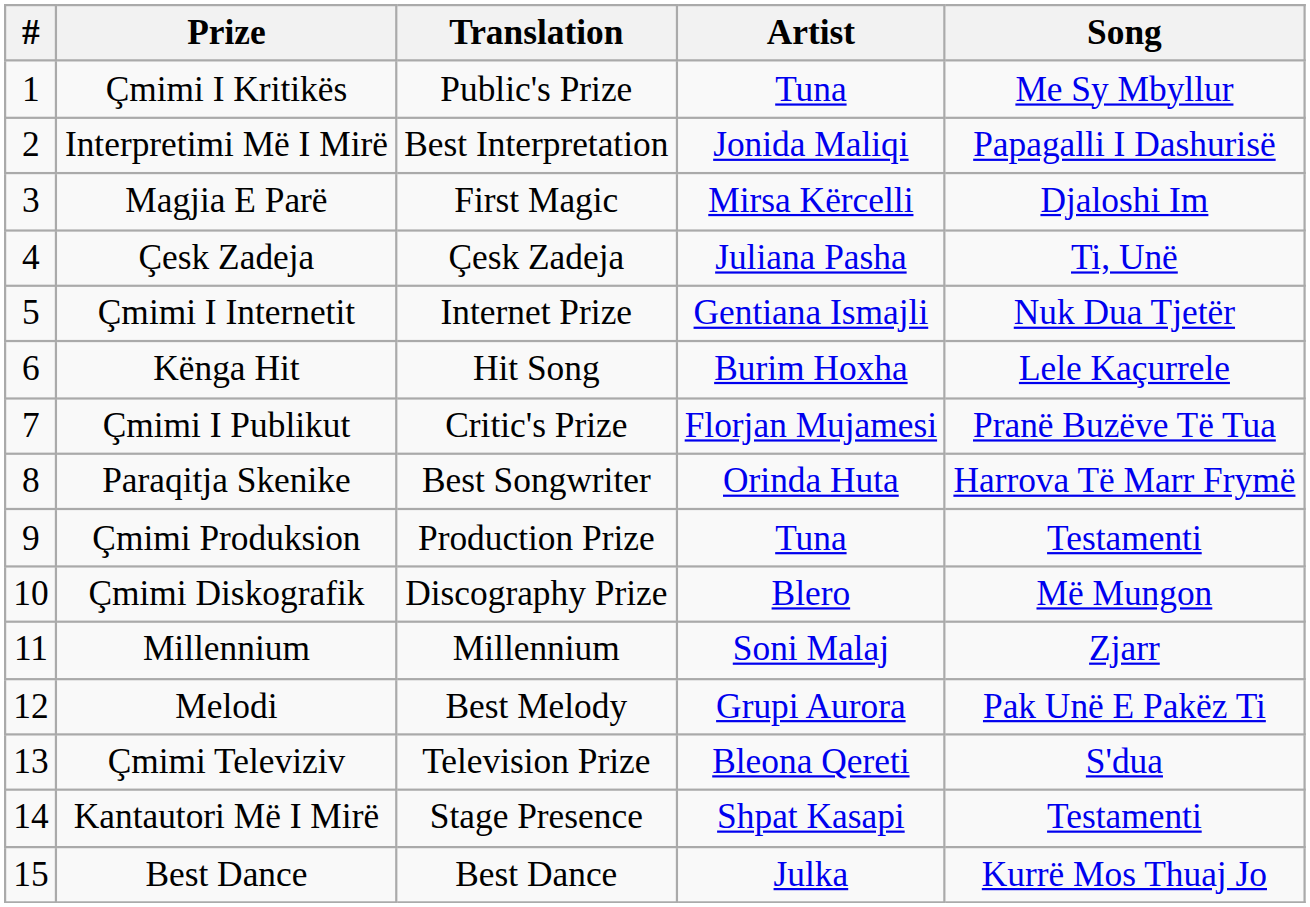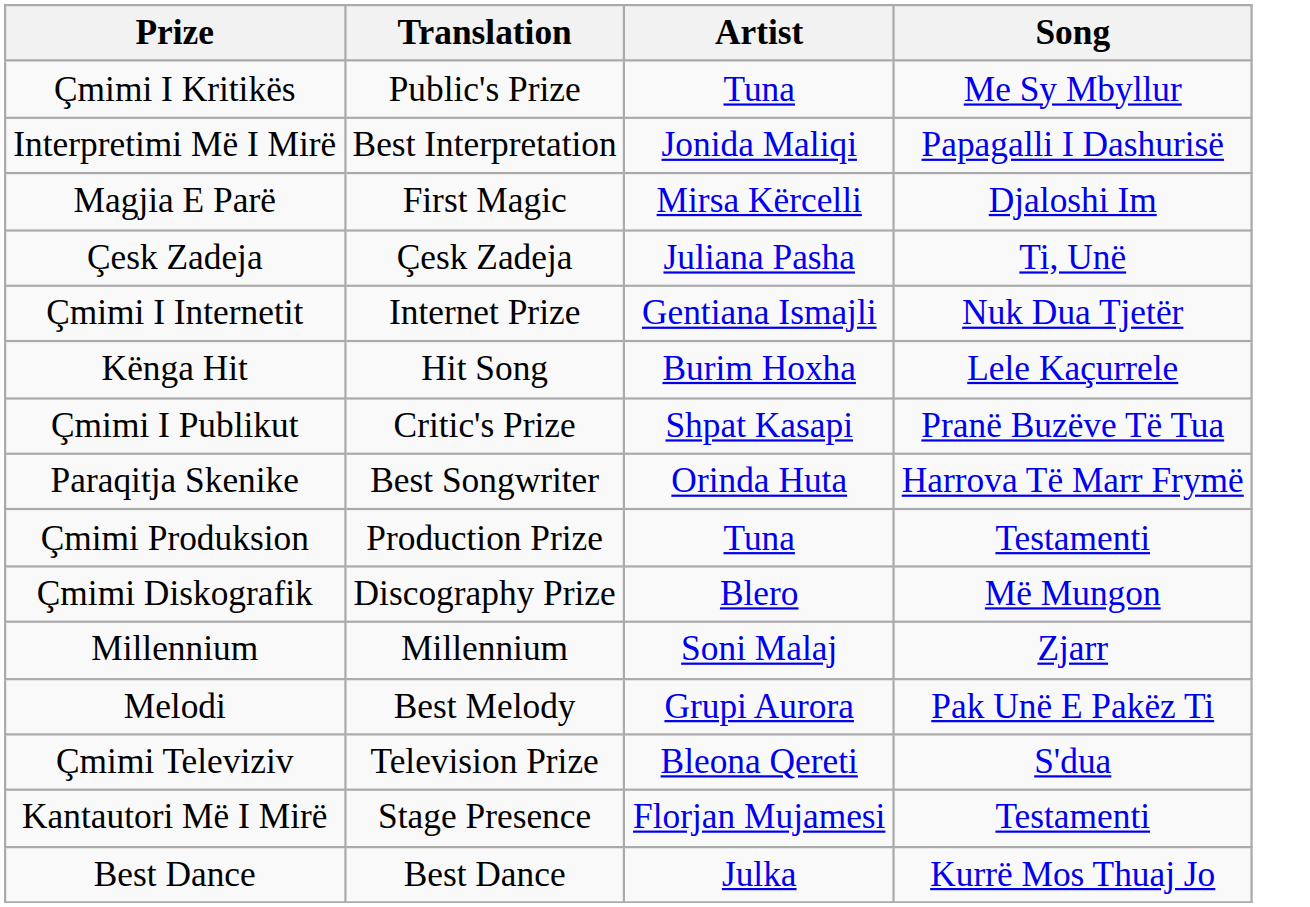- column: # | 1 | 2 | 3 | 4 | 5 | 6 | 7 | 8 | 9 | 10 | 11 | 12 | 13 | 14 | 15
Çmimi I Publikut | Artist: Florjan Mujamesi -> Shpat Kasapi
Kantautori Më I Mirë | Artist: Shpat Kasapi -> Florjan Mujamesi
